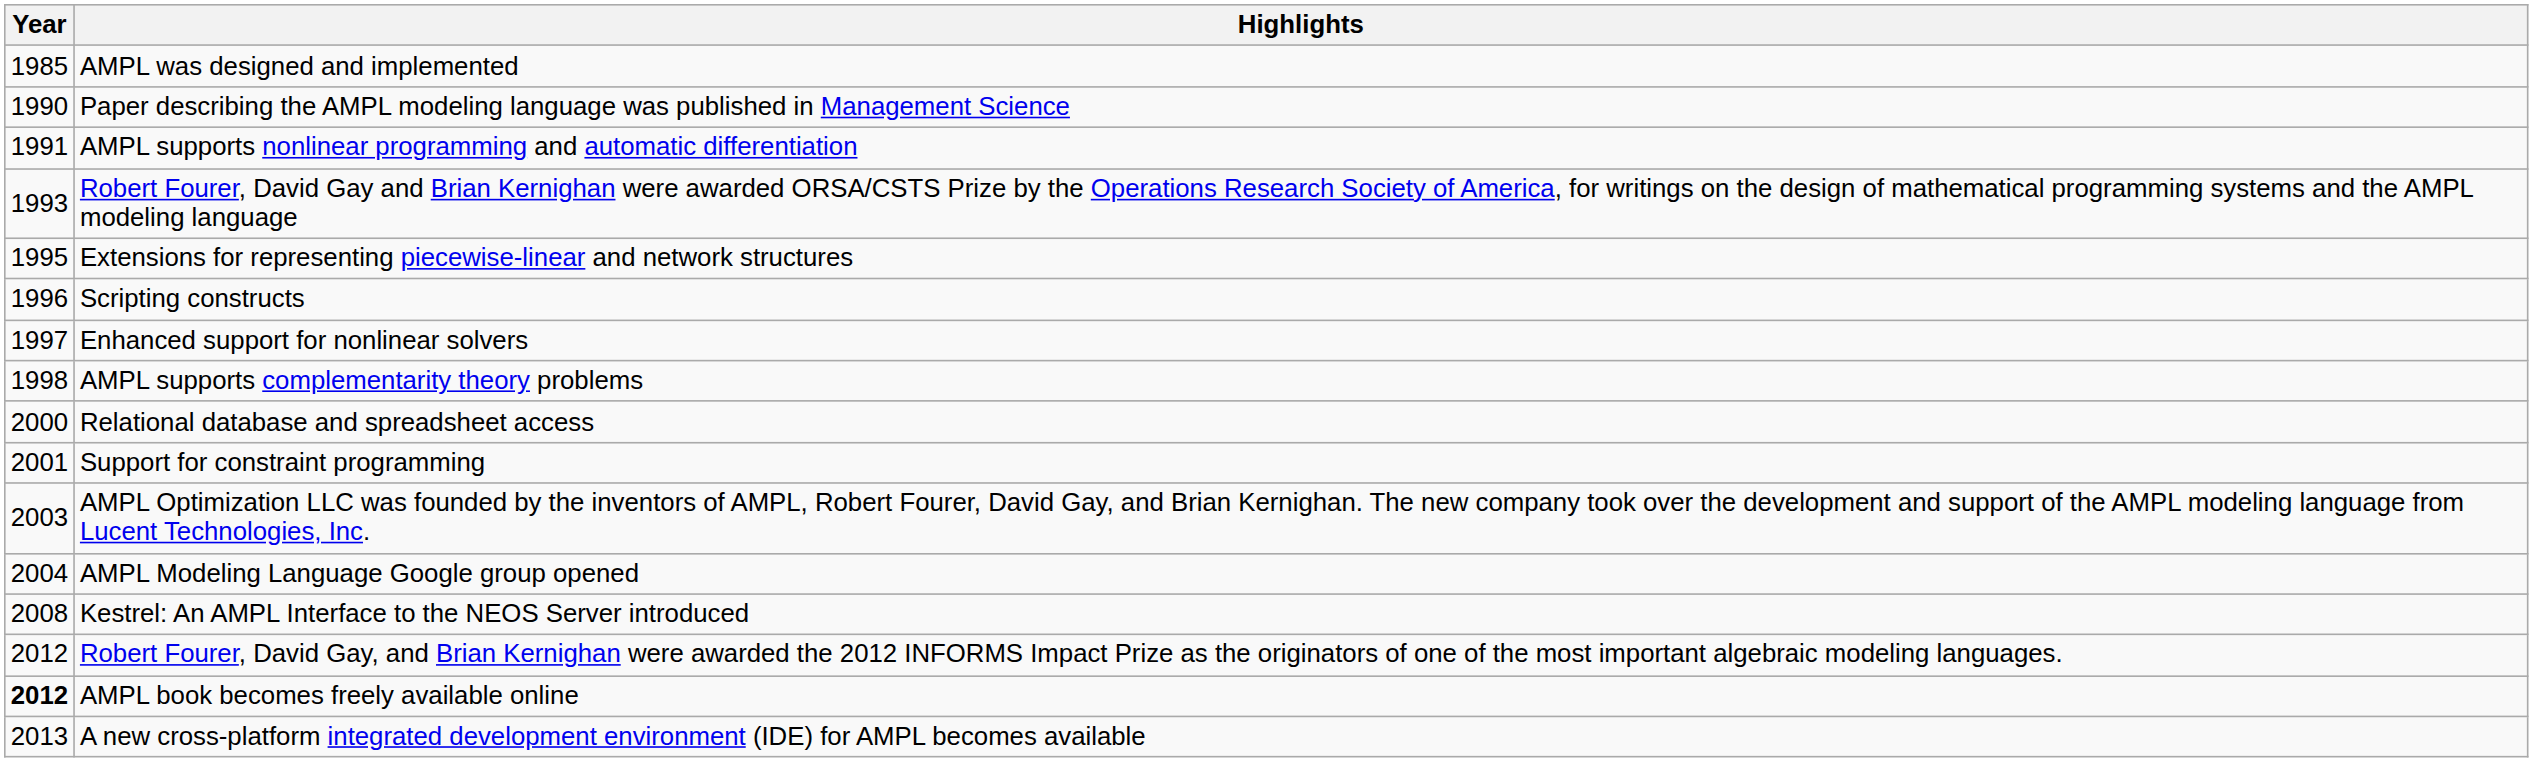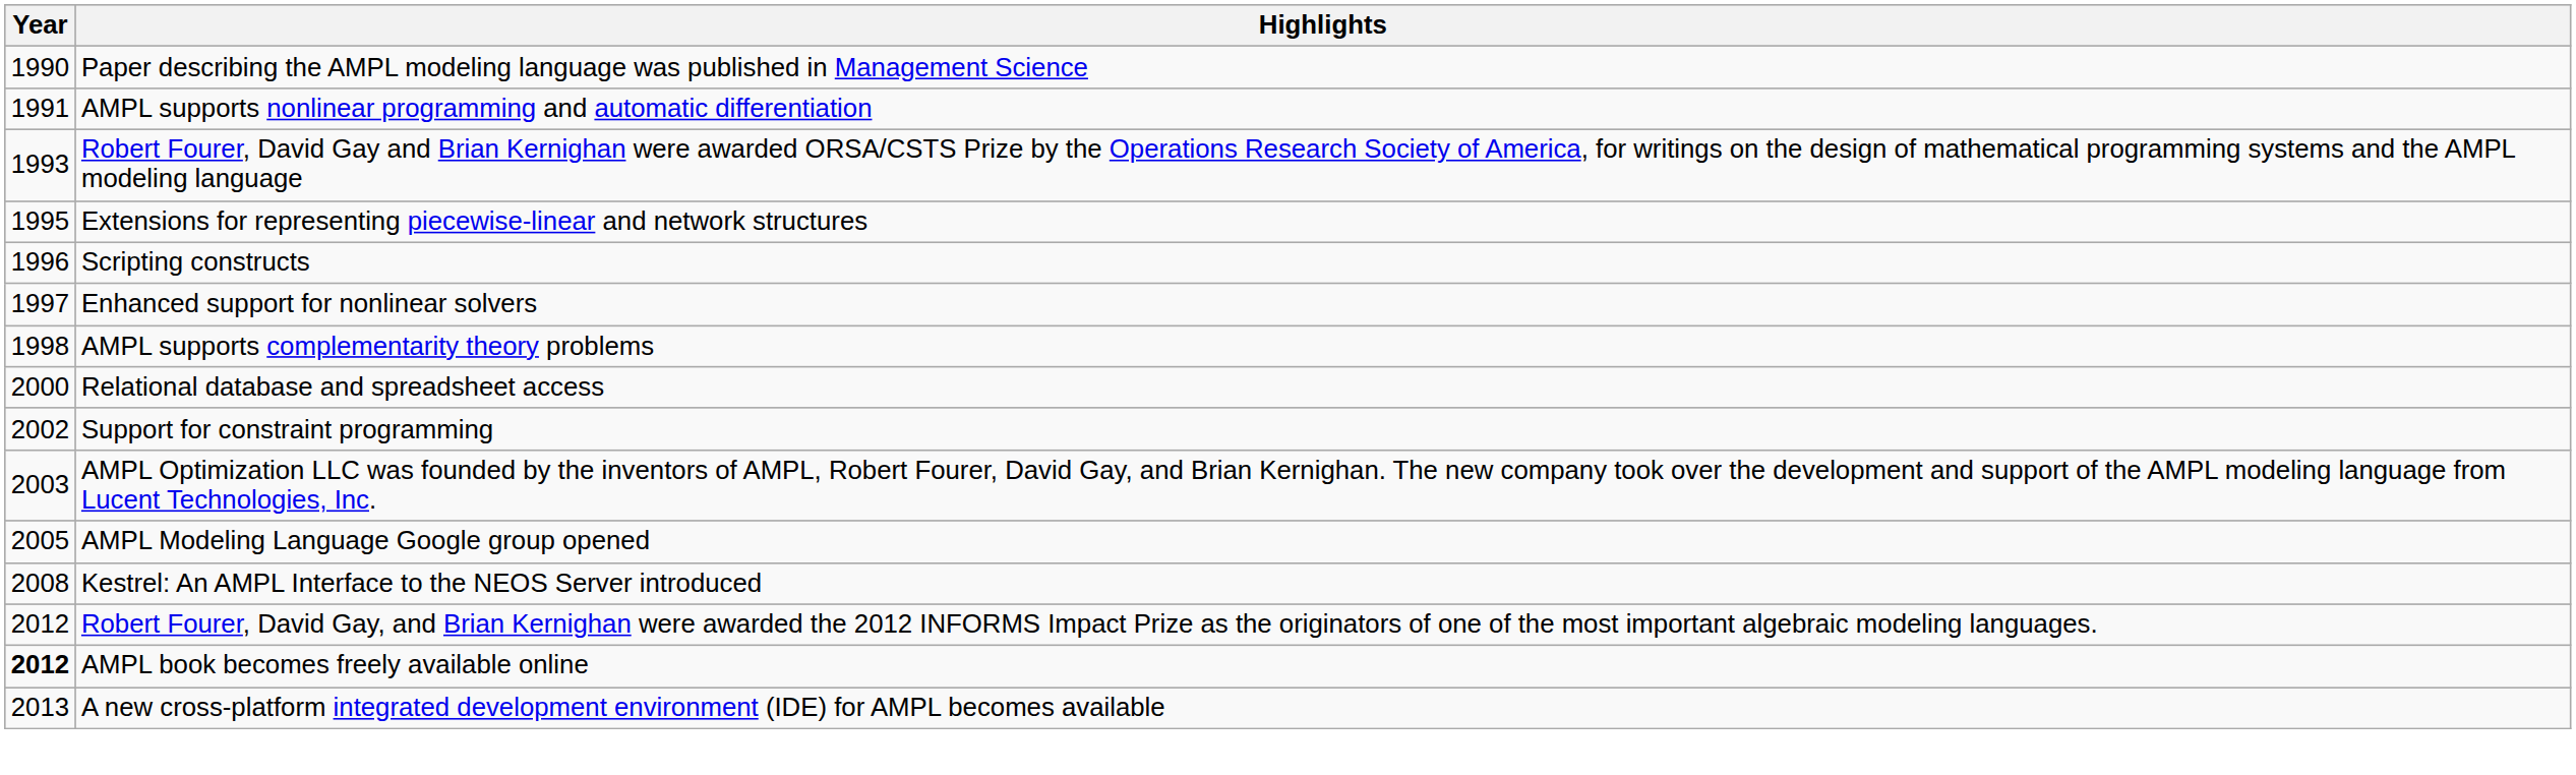- row: 1985 | AMPL was designed and implemented
Support for constraint programming | Year: 2001 -> 2002
AMPL Modeling Language Google group opened | Year: 2004 -> 2005
